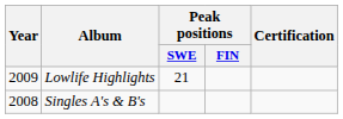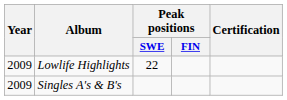Lowlife Highlights | Peak positions / SWE: 21 -> 22
Singles A's & B's | Year: 2008 -> 2009
